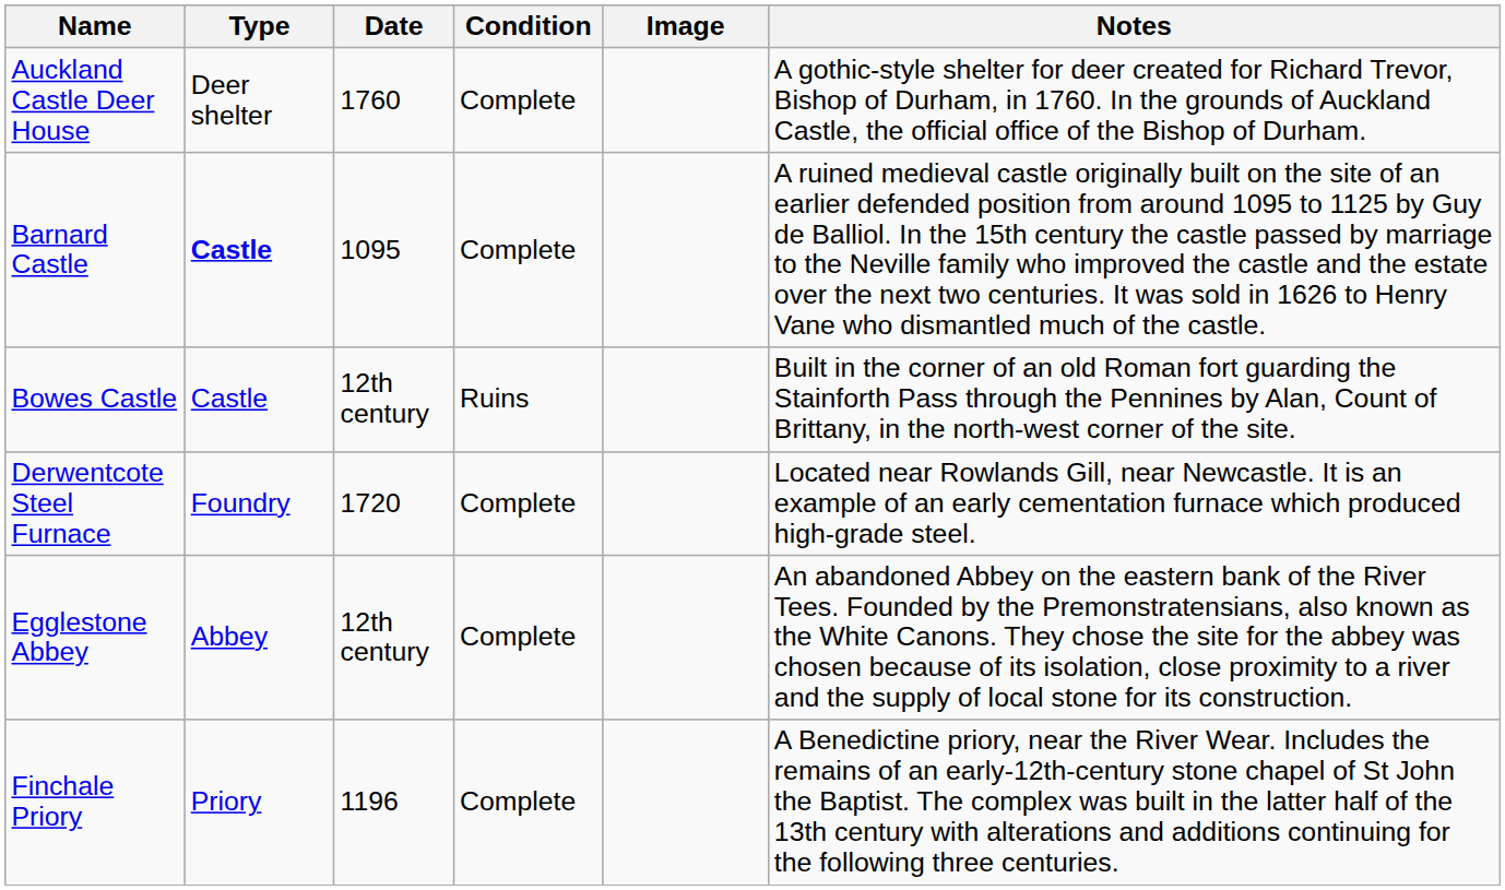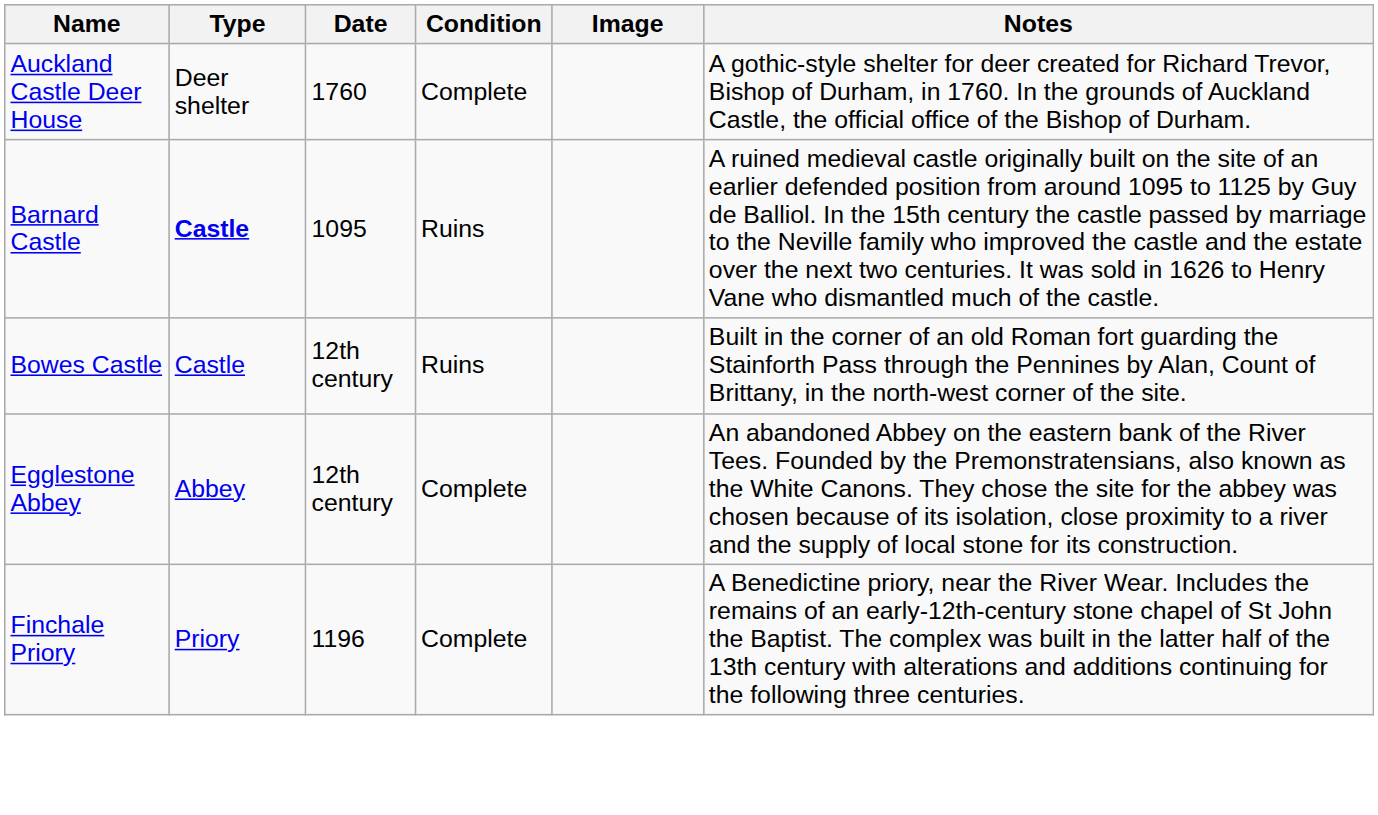Barnard Castle | Condition: Complete -> Ruins
- row: Derwentcote Steel Furnace | Foundry | 1720 | Complete | Located near Rowlands Gill, near Newcastle. It is an example of an early cementation furnace which produced high-grade steel.
